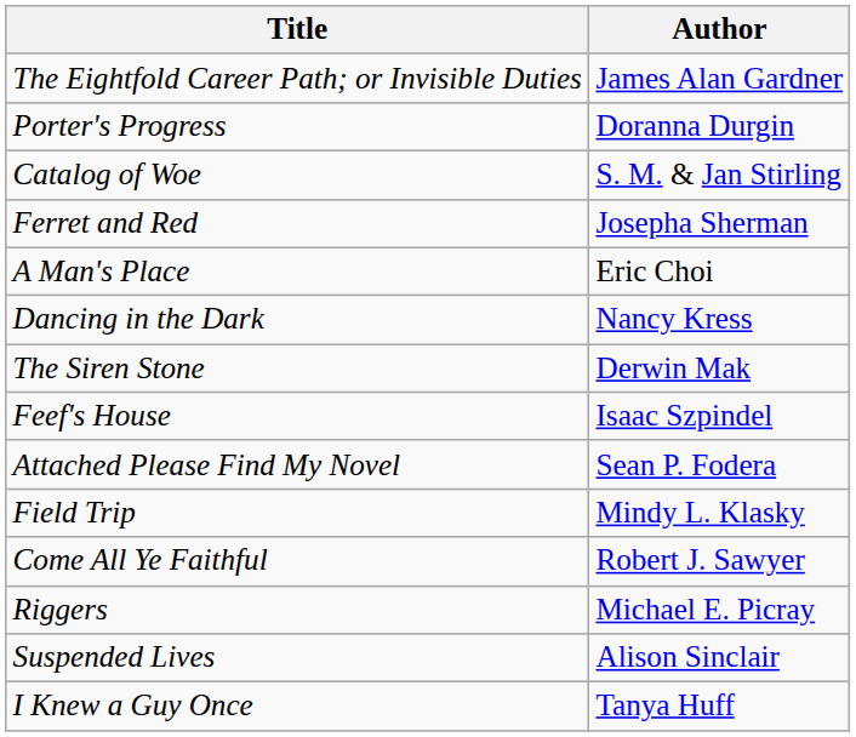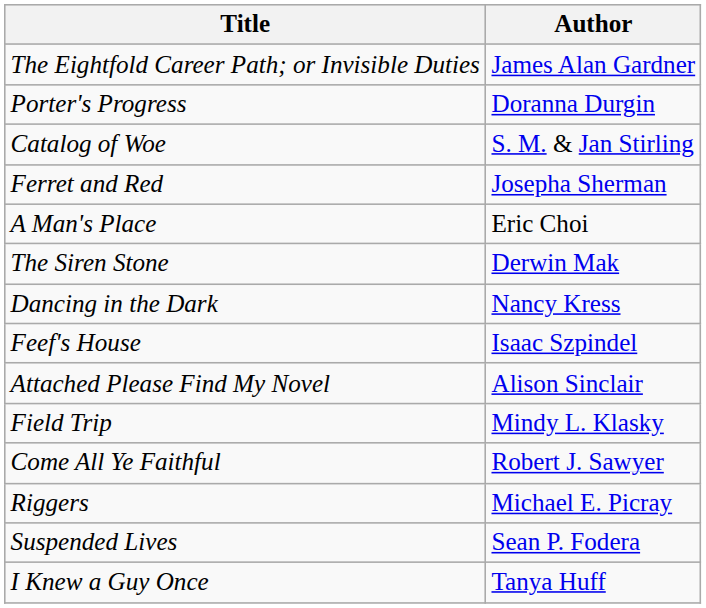rows swapped: Dancing in the Dark <-> The Siren Stone
Attached Please Find My Novel | Author: Sean P. Fodera -> Alison Sinclair
Suspended Lives | Author: Alison Sinclair -> Sean P. Fodera
